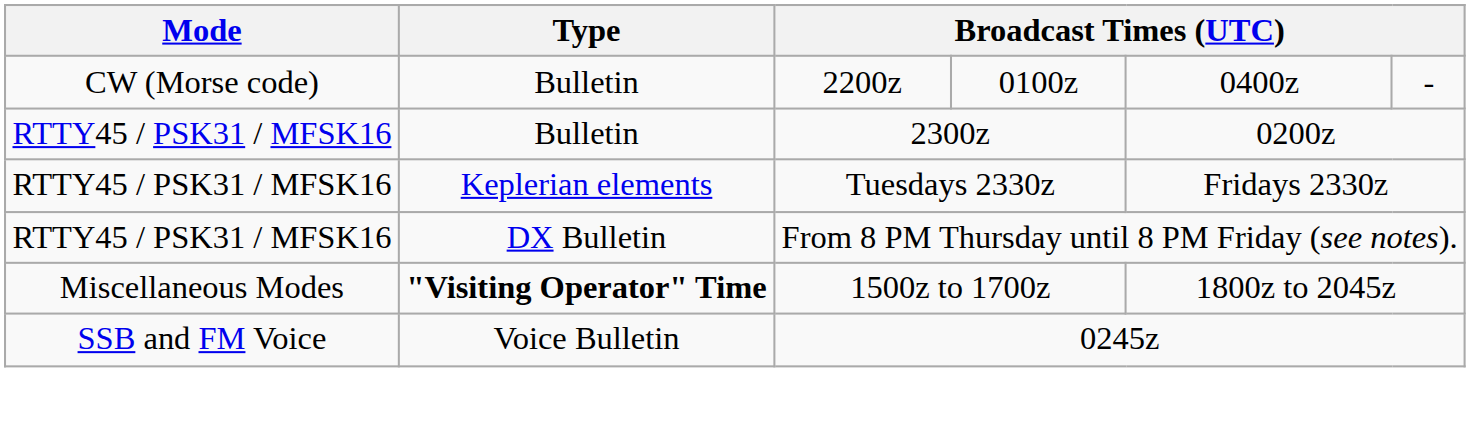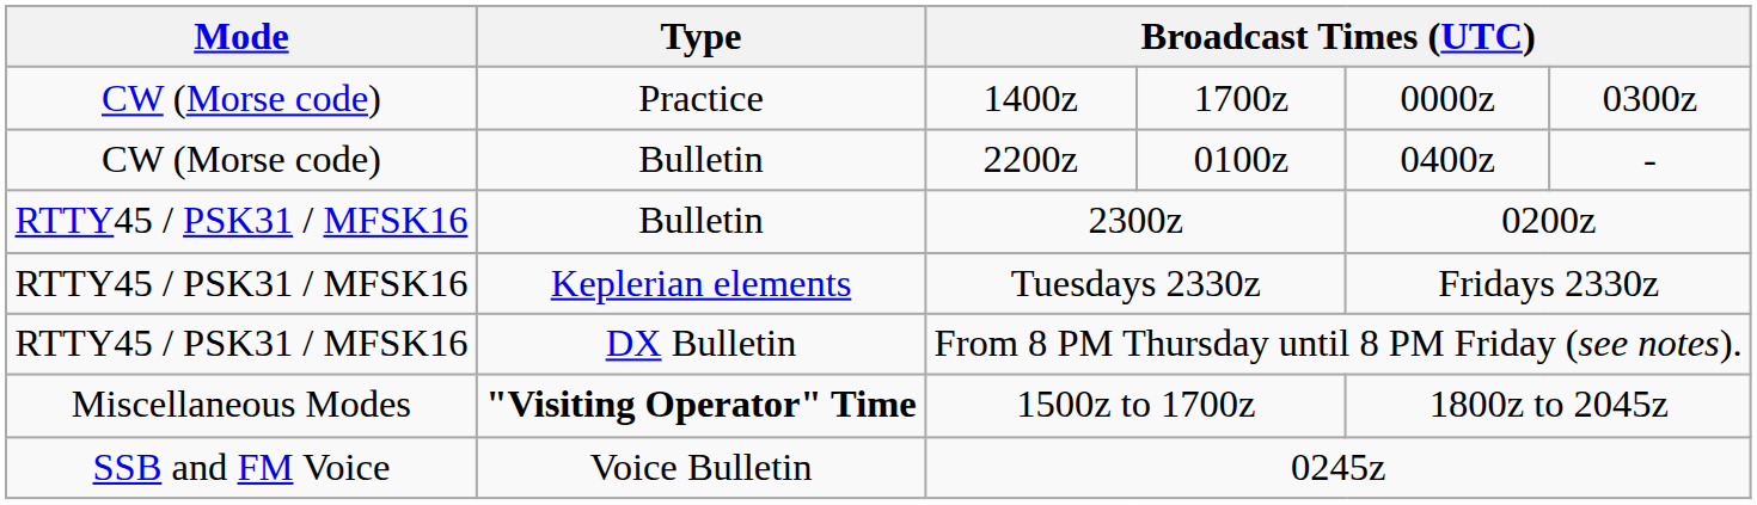+ row: CW (Morse code) | Practice | 1400z | 1700z | 0000z | 0300z
